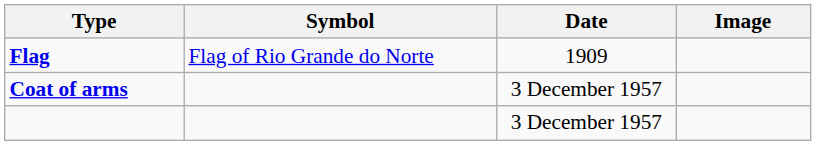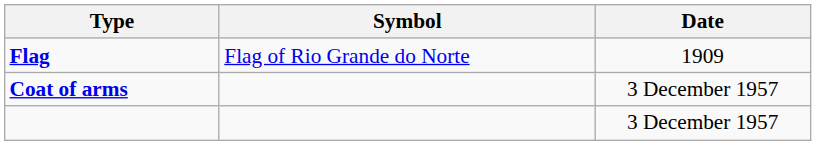- column: Image
